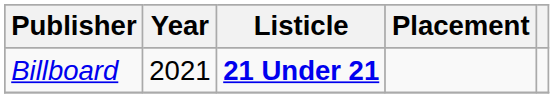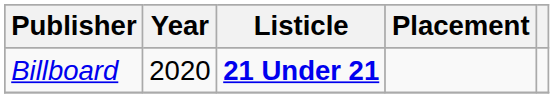Billboard | Year: 2021 -> 2020
